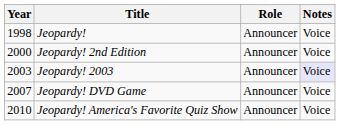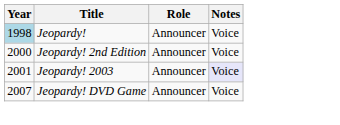Jeopardy! | Year: no background -> lightblue background
Jeopardy! 2003 | Year: 2003 -> 2001
- row: 2010 | Jeopardy! America's Favorite Quiz Show | Announcer | Voice
